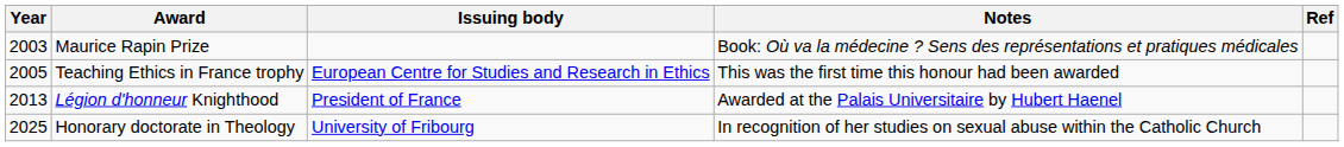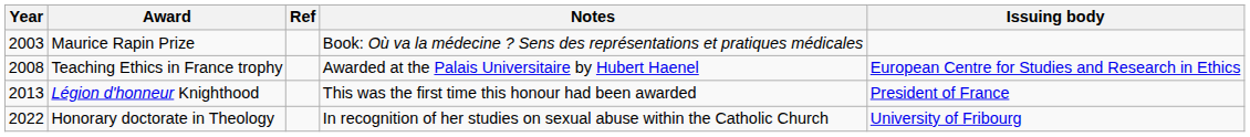columns swapped: Issuing body <-> Ref
Teaching Ethics in France trophy | Year: 2005 -> 2008
Teaching Ethics in France trophy | Notes: This was the first time this honour had been awarded -> Awarded at the Palais Universitaire by Hubert Haenel
Légion d'honneur Knighthood | Notes: Awarded at the Palais Universitaire by Hubert Haenel -> This was the first time this honour had been awarded
Honorary doctorate in Theology | Year: 2025 -> 2022
